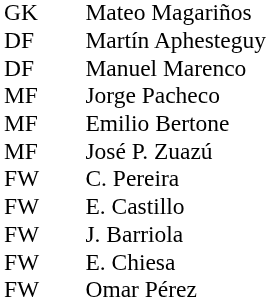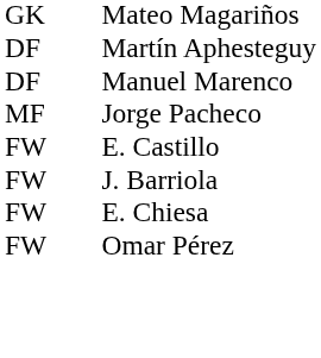- row: MF | Emilio Bertone
- row: MF | José P. Zuazú
- row: FW | C. Pereira
